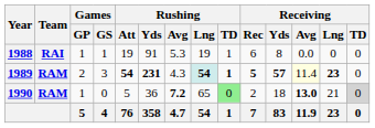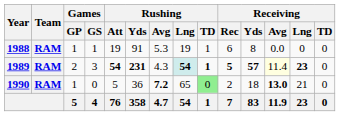1988 | Team: RAI -> RAM
1990 | Receiving / TD: lightgrey background -> no background
